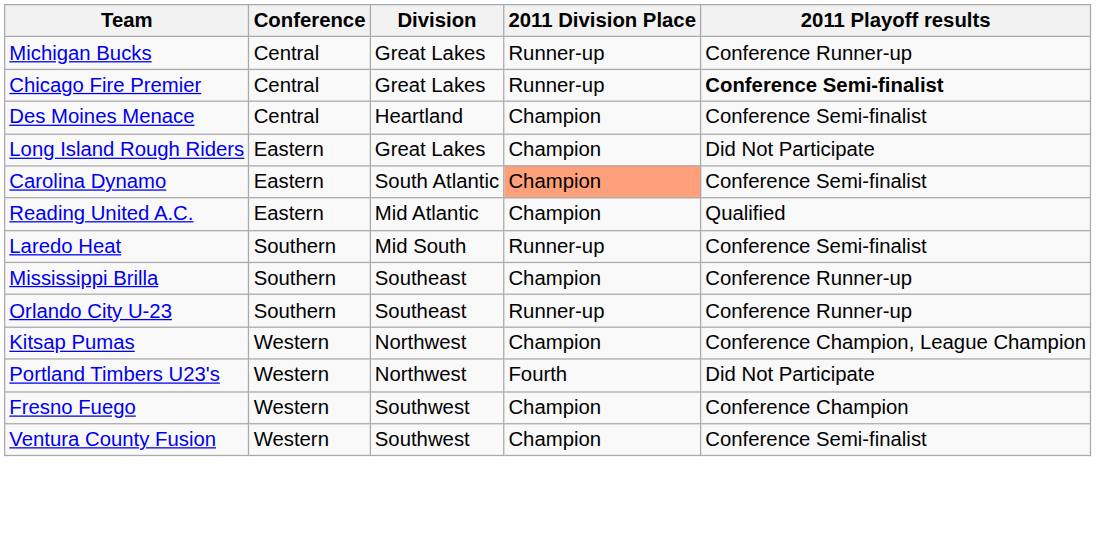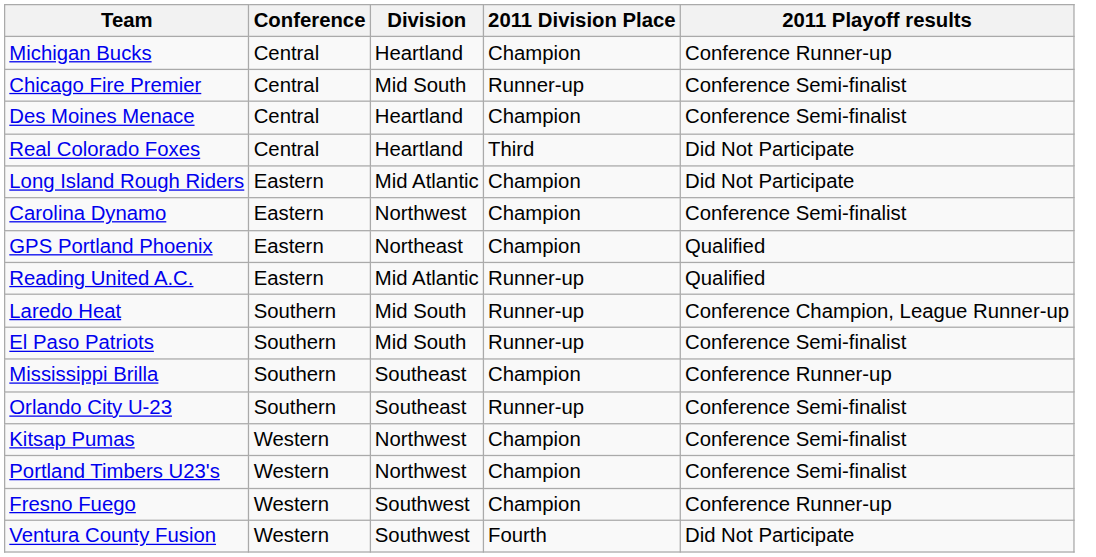Michigan Bucks | Division: Great Lakes -> Heartland
Michigan Bucks | 2011 Division Place: Runner-up -> Champion
Chicago Fire Premier | Division: Great Lakes -> Mid South
Chicago Fire Premier | 2011 Playoff results: bold -> normal
+ row: Real Colorado Foxes | Central | Heartland | Third | Did Not Participate
Long Island Rough Riders | Division: Great Lakes -> Mid Atlantic
Carolina Dynamo | Division: South Atlantic -> Northwest
Carolina Dynamo | 2011 Division Place: lightsalmon background -> no background
+ row: GPS Portland Phoenix | Eastern | Northeast | Champion | Qualified
Reading United A.C. | 2011 Division Place: Champion -> Runner-up
Laredo Heat | 2011 Playoff results: Conference Semi-finalist -> Conference Champion, League Runner-up
+ row: El Paso Patriots | Southern | Mid South | Runner-up | Conference Semi-finalist
Orlando City U-23 | 2011 Playoff results: Conference Runner-up -> Conference Semi-finalist
Kitsap Pumas | 2011 Playoff results: Conference Champion, League Champion -> Conference Semi-finalist
Portland Timbers U23's | 2011 Division Place: Fourth -> Champion
Portland Timbers U23's | 2011 Playoff results: Did Not Participate -> Conference Semi-finalist
Fresno Fuego | 2011 Playoff results: Conference Champion -> Conference Runner-up
Ventura County Fusion | 2011 Division Place: Champion -> Fourth
Ventura County Fusion | 2011 Playoff results: Conference Semi-finalist -> Did Not Participate
